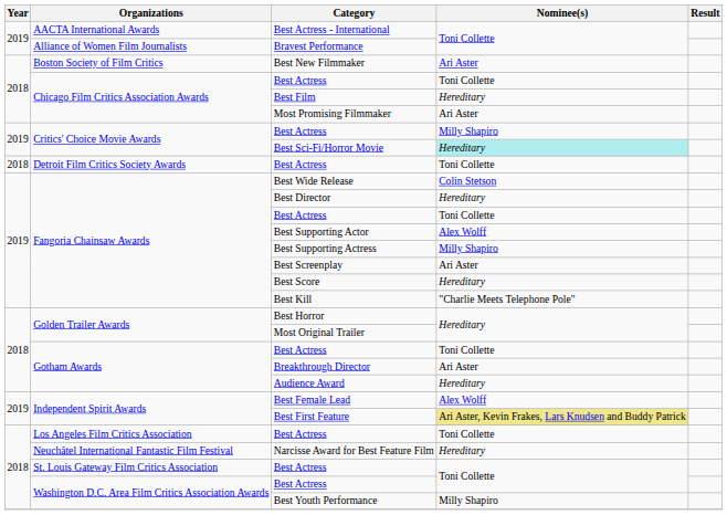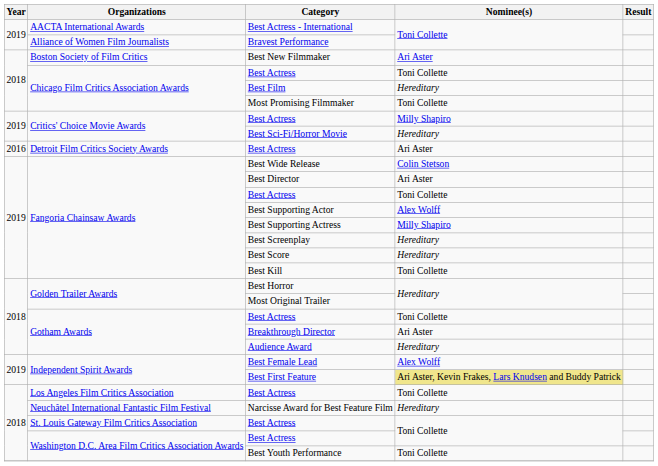Most Promising Filmmaker | Nominee(s): Ari Aster -> Toni Collette
Best Sci-Fi/Horror Movie | Nominee(s): paleturquoise background -> no background
Detroit Film Critics Society Awards / Best Actress | Year: 2018 -> 2016
Detroit Film Critics Society Awards / Best Actress | Nominee(s): Toni Collette -> Ari Aster
Best Director | Nominee(s): Hereditary -> Ari Aster
Best Screenplay | Nominee(s): Ari Aster -> Hereditary
Best Kill | Nominee(s): "Charlie Meets Telephone Pole" -> Toni Collette
Best Youth Performance | Nominee(s): Milly Shapiro -> Toni Collette
